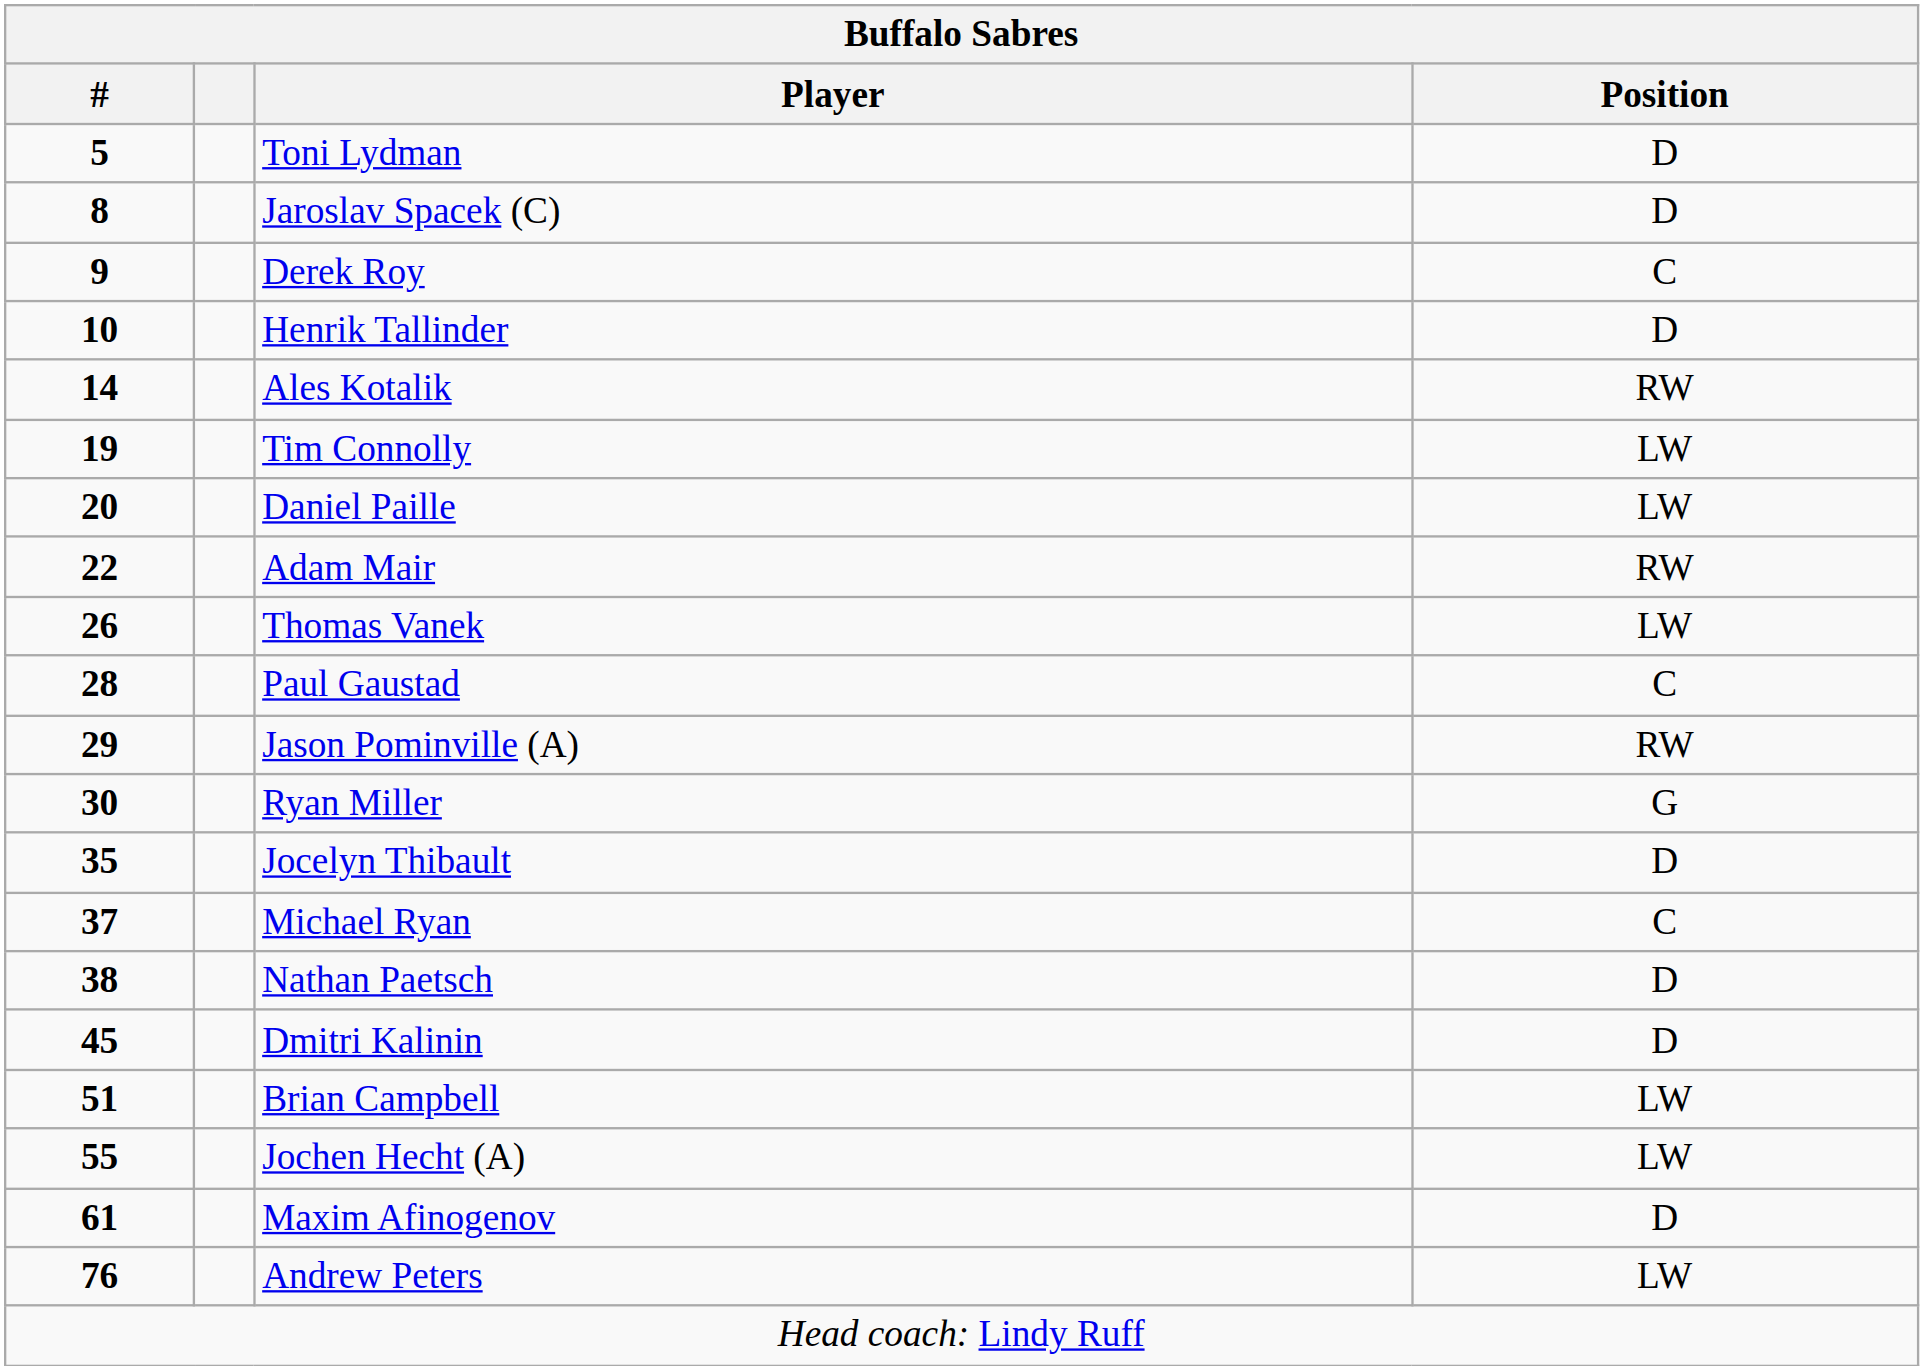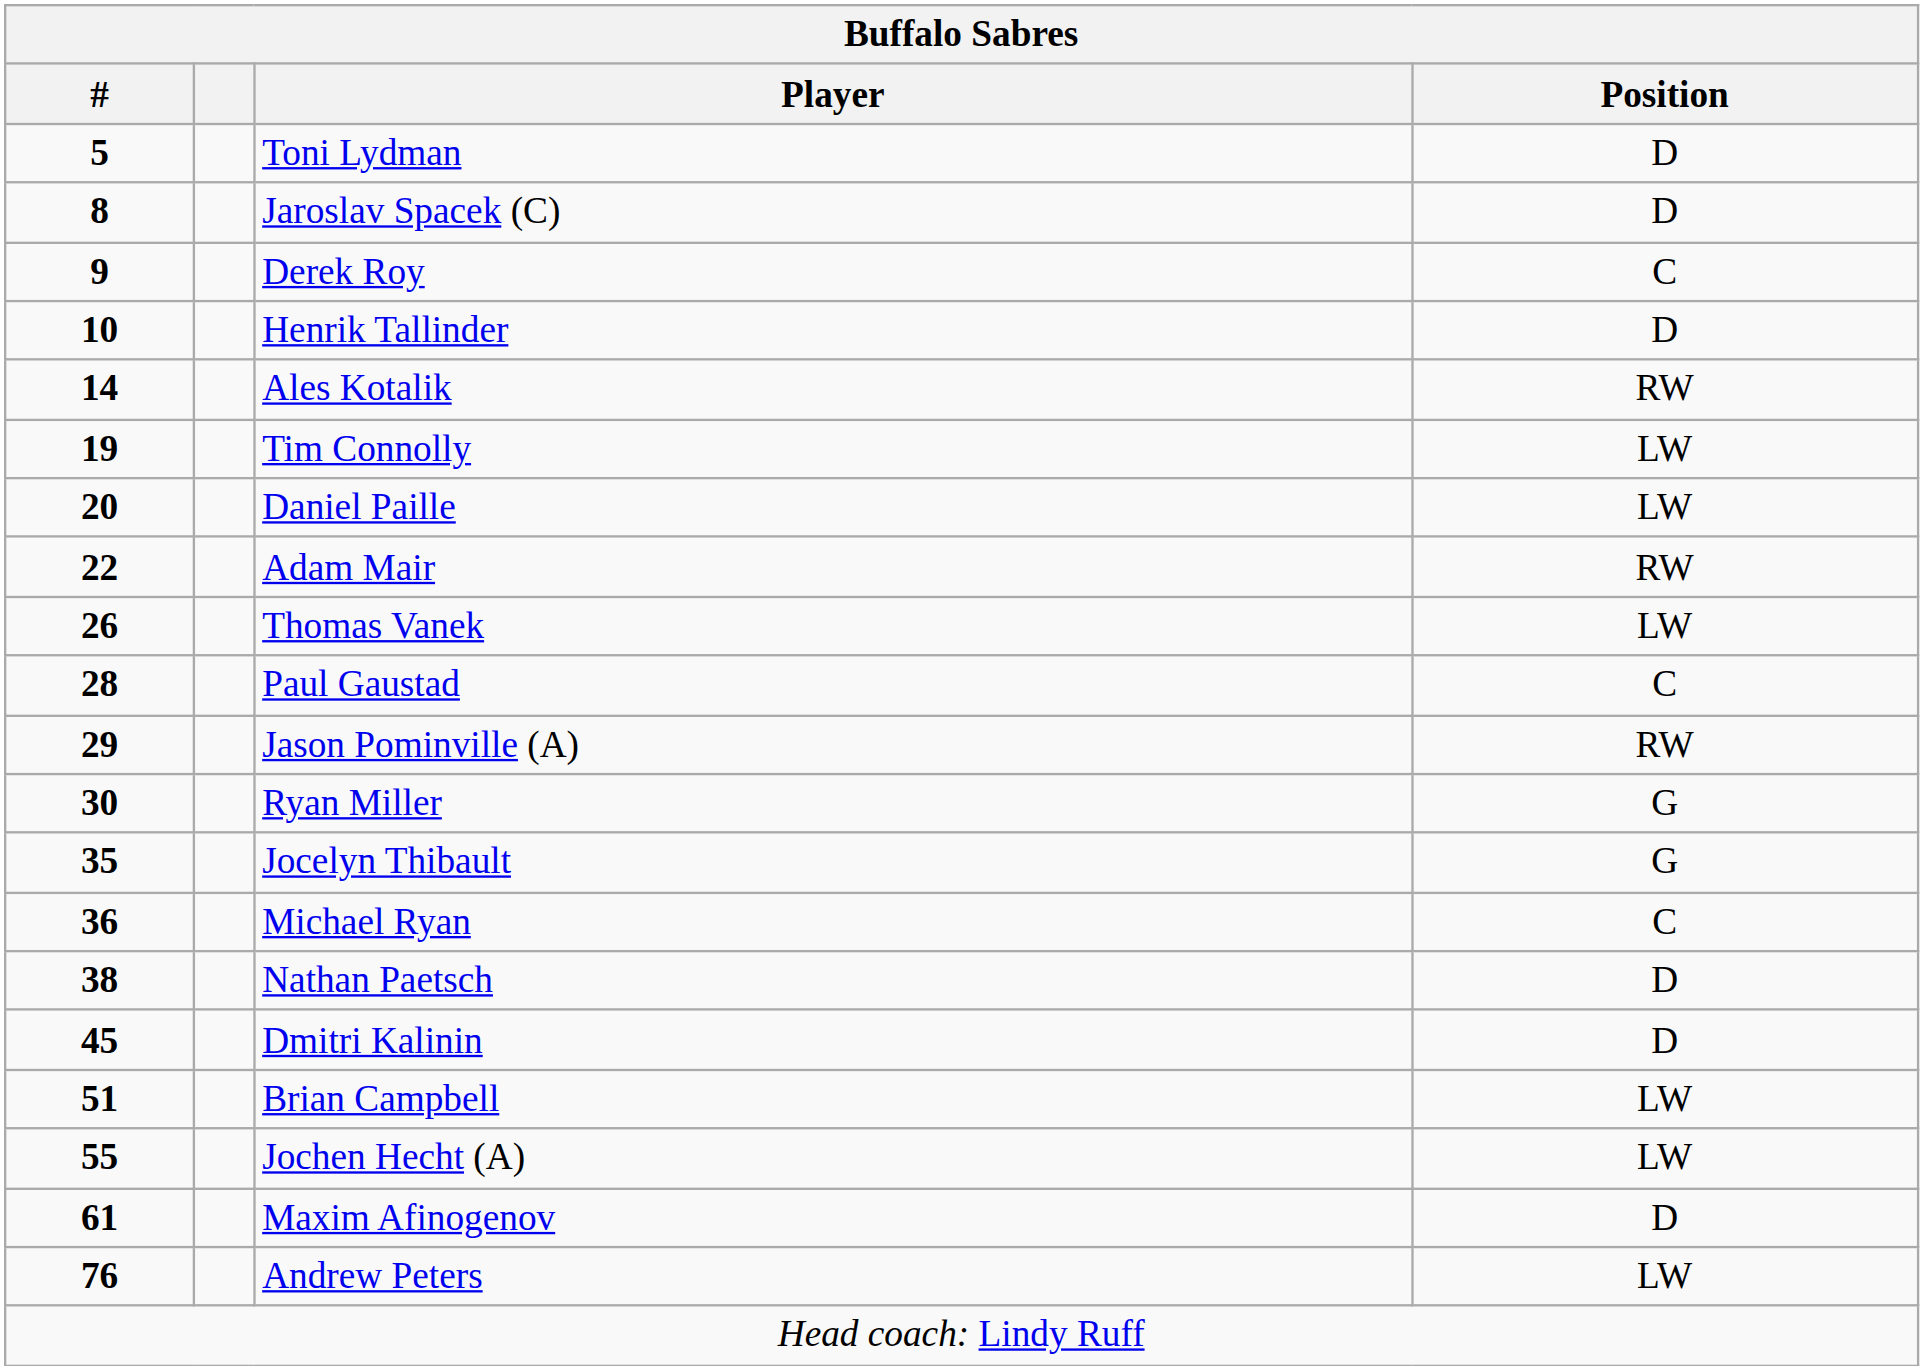Jocelyn Thibault | Position: D -> G
Michael Ryan | #: 37 -> 36
